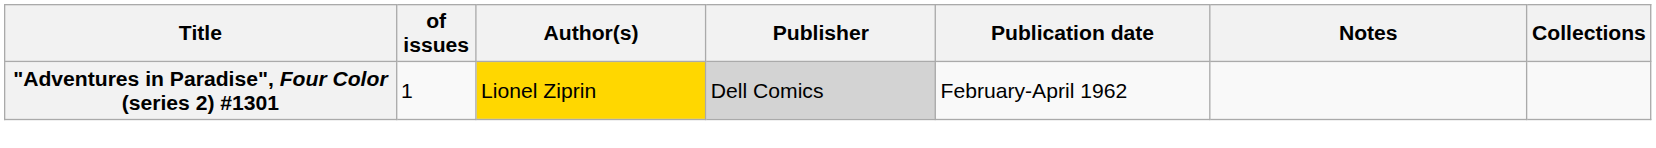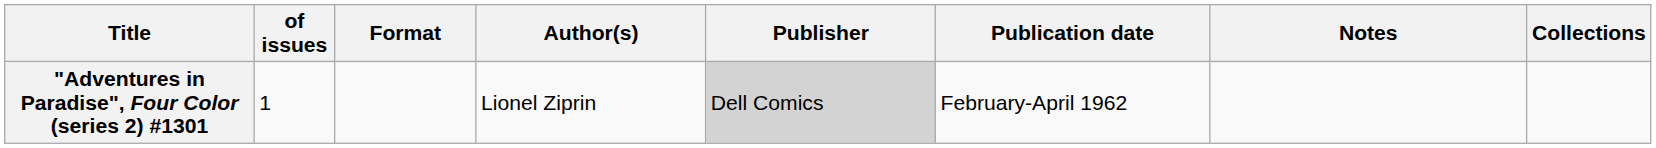+ column: Format
"Adventures in Paradise", Four Color (series 2) #1301 | Author(s): gold background -> no background
